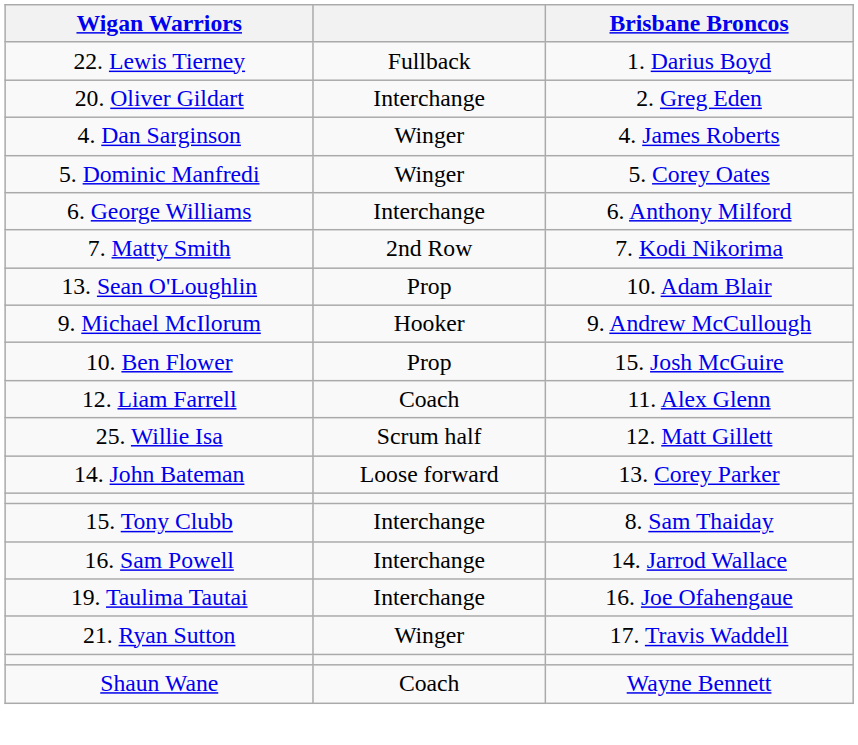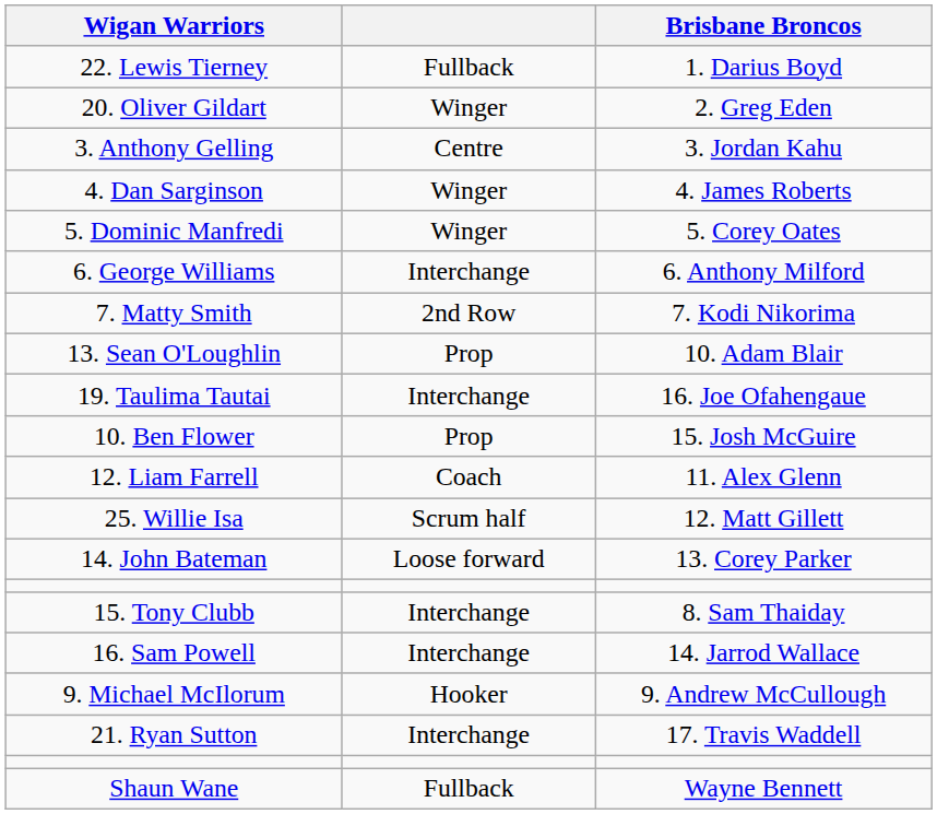20. Oliver Gildart | column 2: Interchange -> Winger
+ row: 3. Anthony Gelling | Centre | 3. Jordan Kahu
rows swapped: 9. Michael McIlorum <-> 19. Taulima Tautai
21. Ryan Sutton | column 2: Winger -> Interchange
Shaun Wane | column 2: Coach -> Fullback
